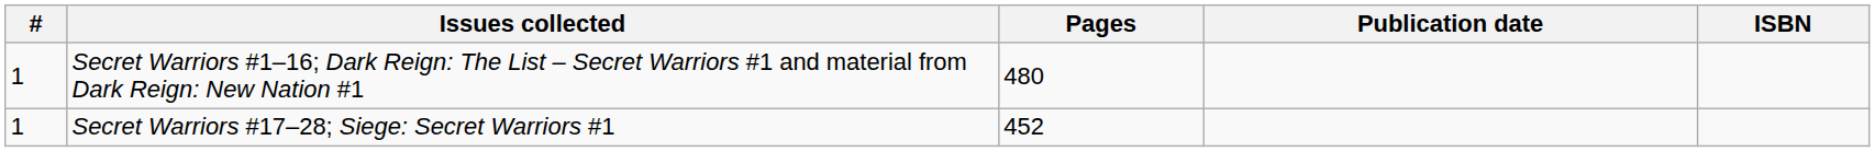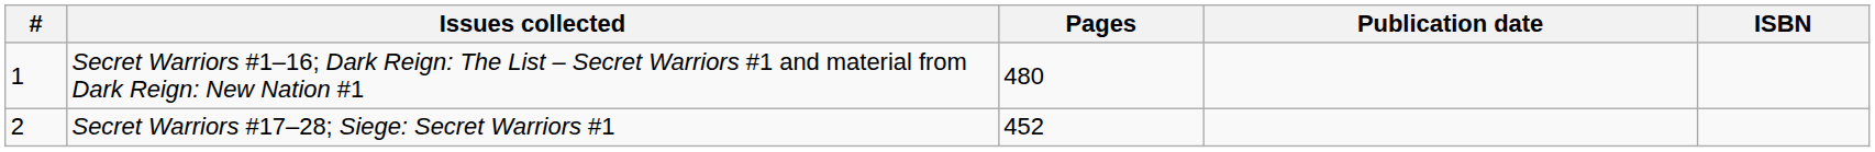Secret Warriors #17–28; Siege: Secret Warriors #1 | #: 1 -> 2
